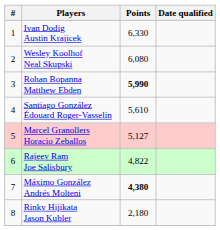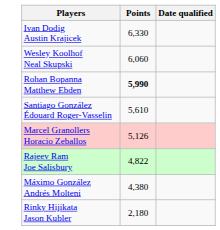- column: # | 1 | 2 | 3 | 4 | 5 | 6 | 7 | 8
Wesley Koolhof Neal Skupski | Points: 6,080 -> 6,060
Marcel Granollers Horacio Zeballos | Points: 5,127 -> 5,126
Máximo González Andrés Molteni | Points: bold -> normal
